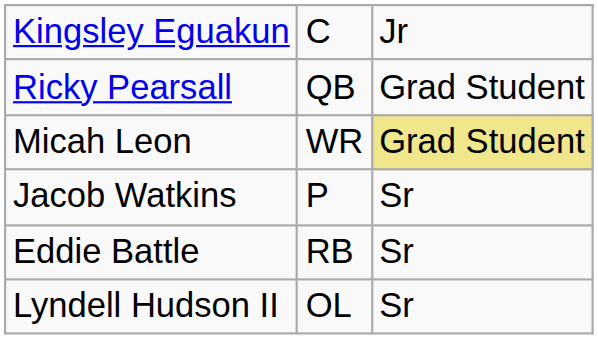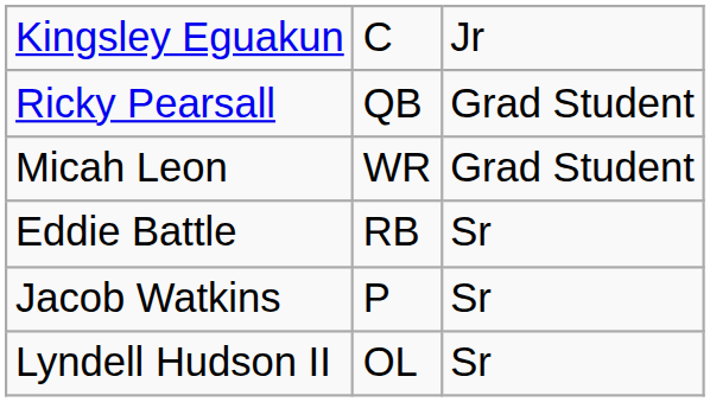Micah Leon | column 3: khaki background -> no background
rows swapped: Eddie Battle <-> Jacob Watkins
